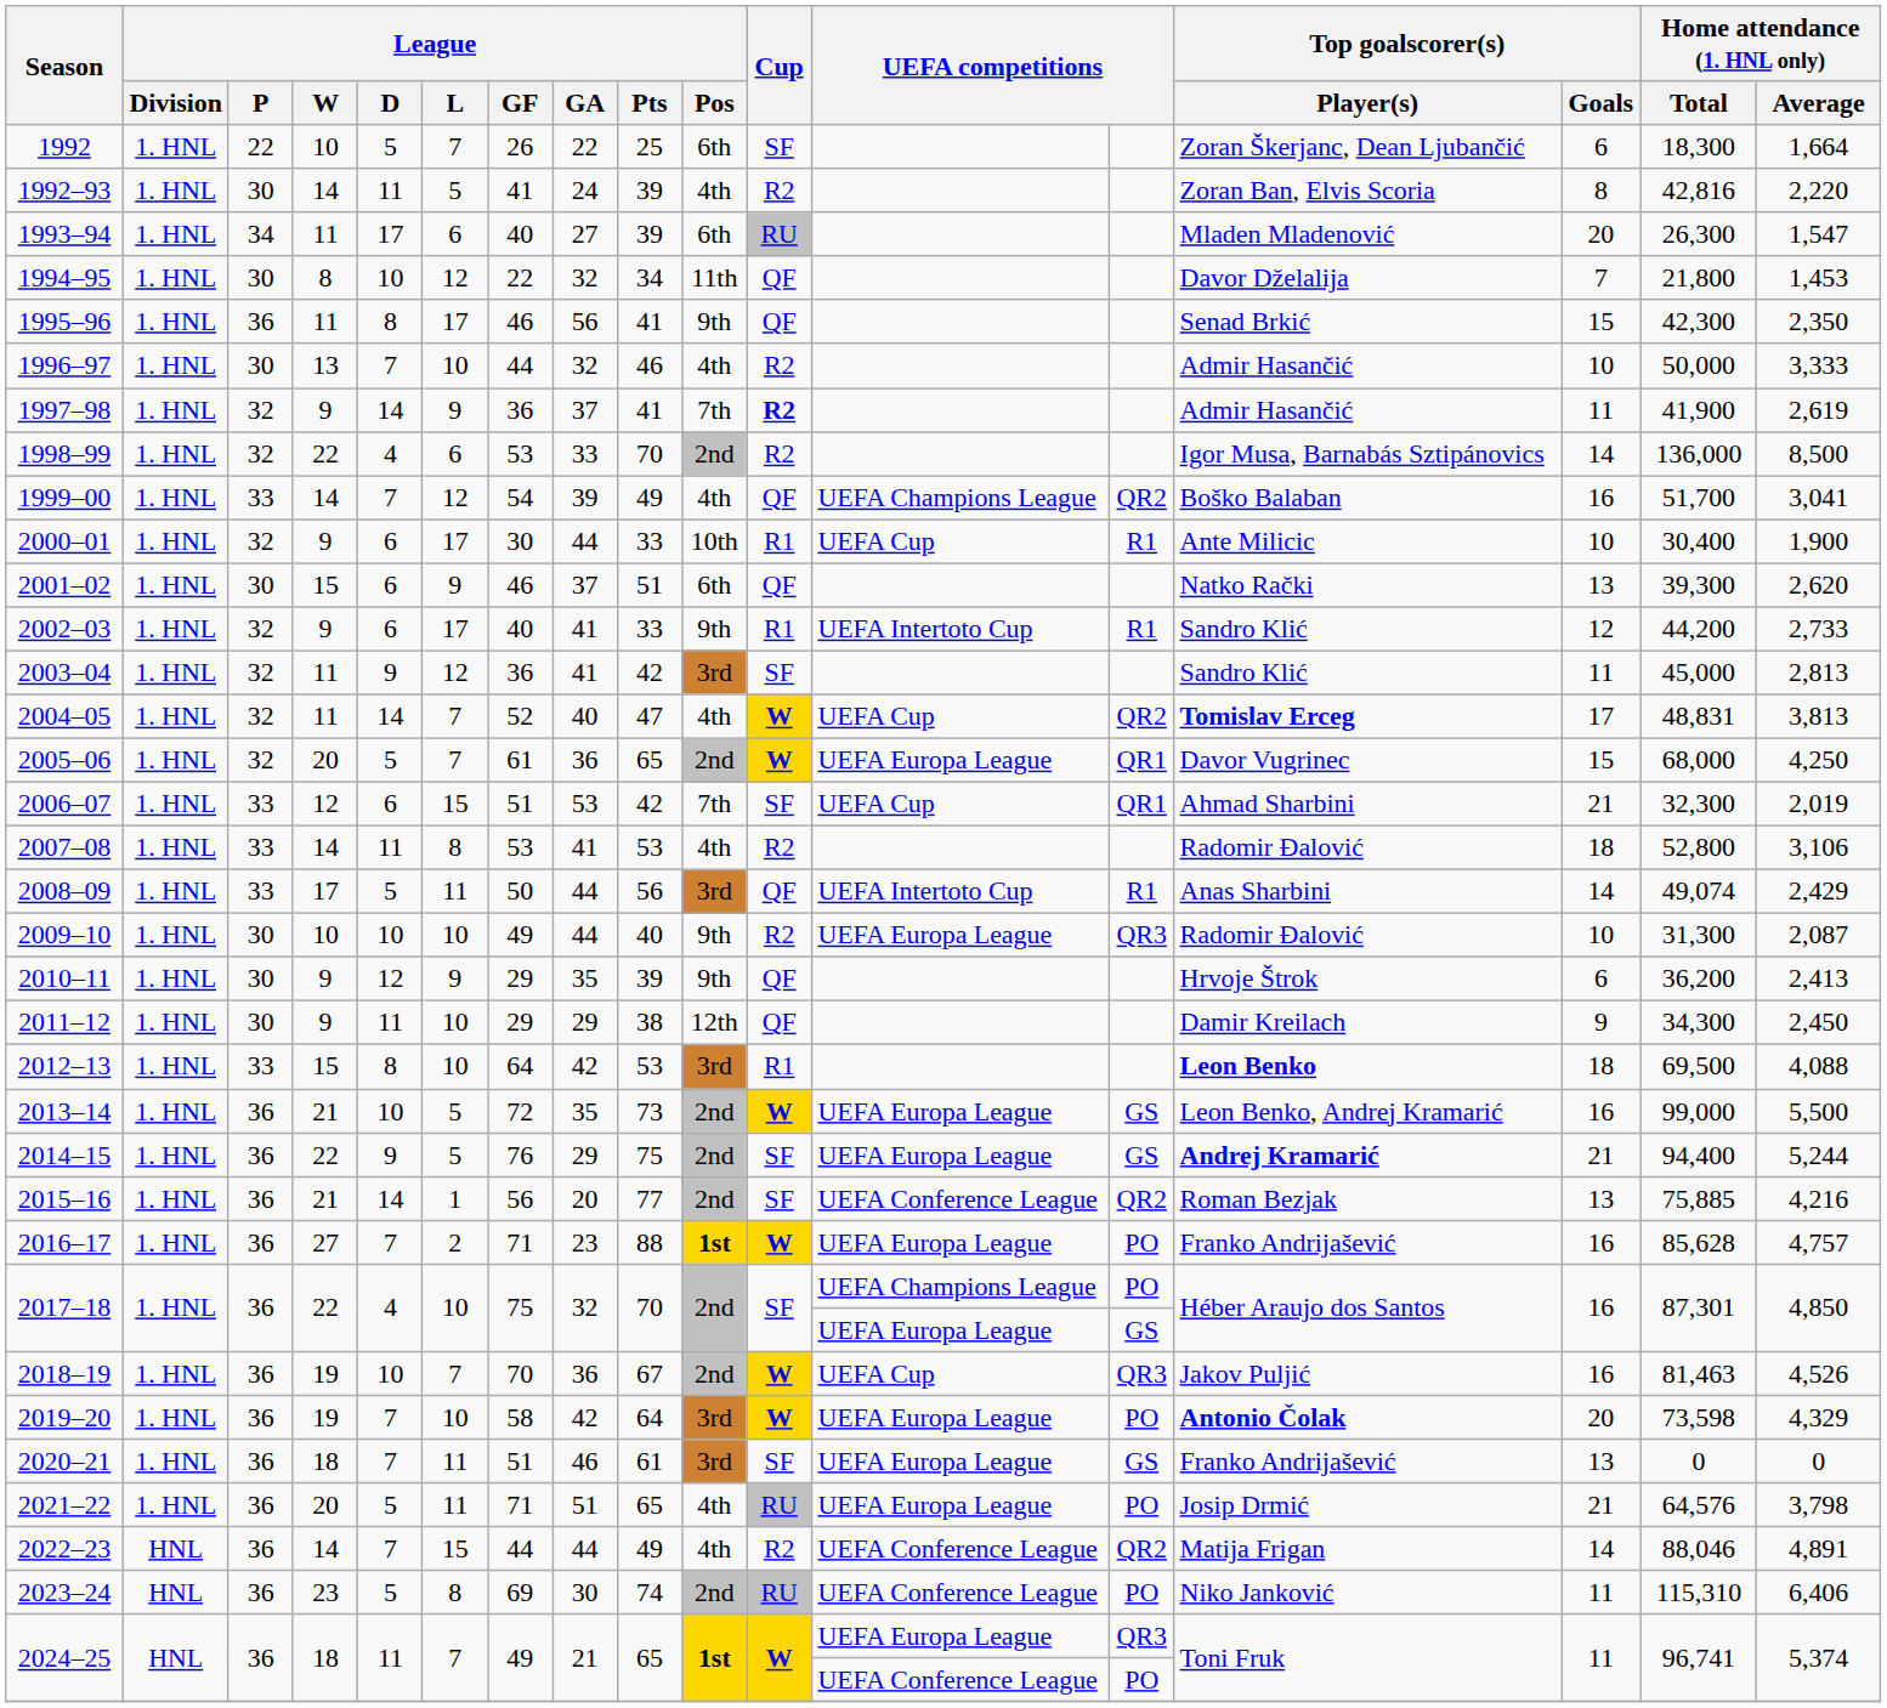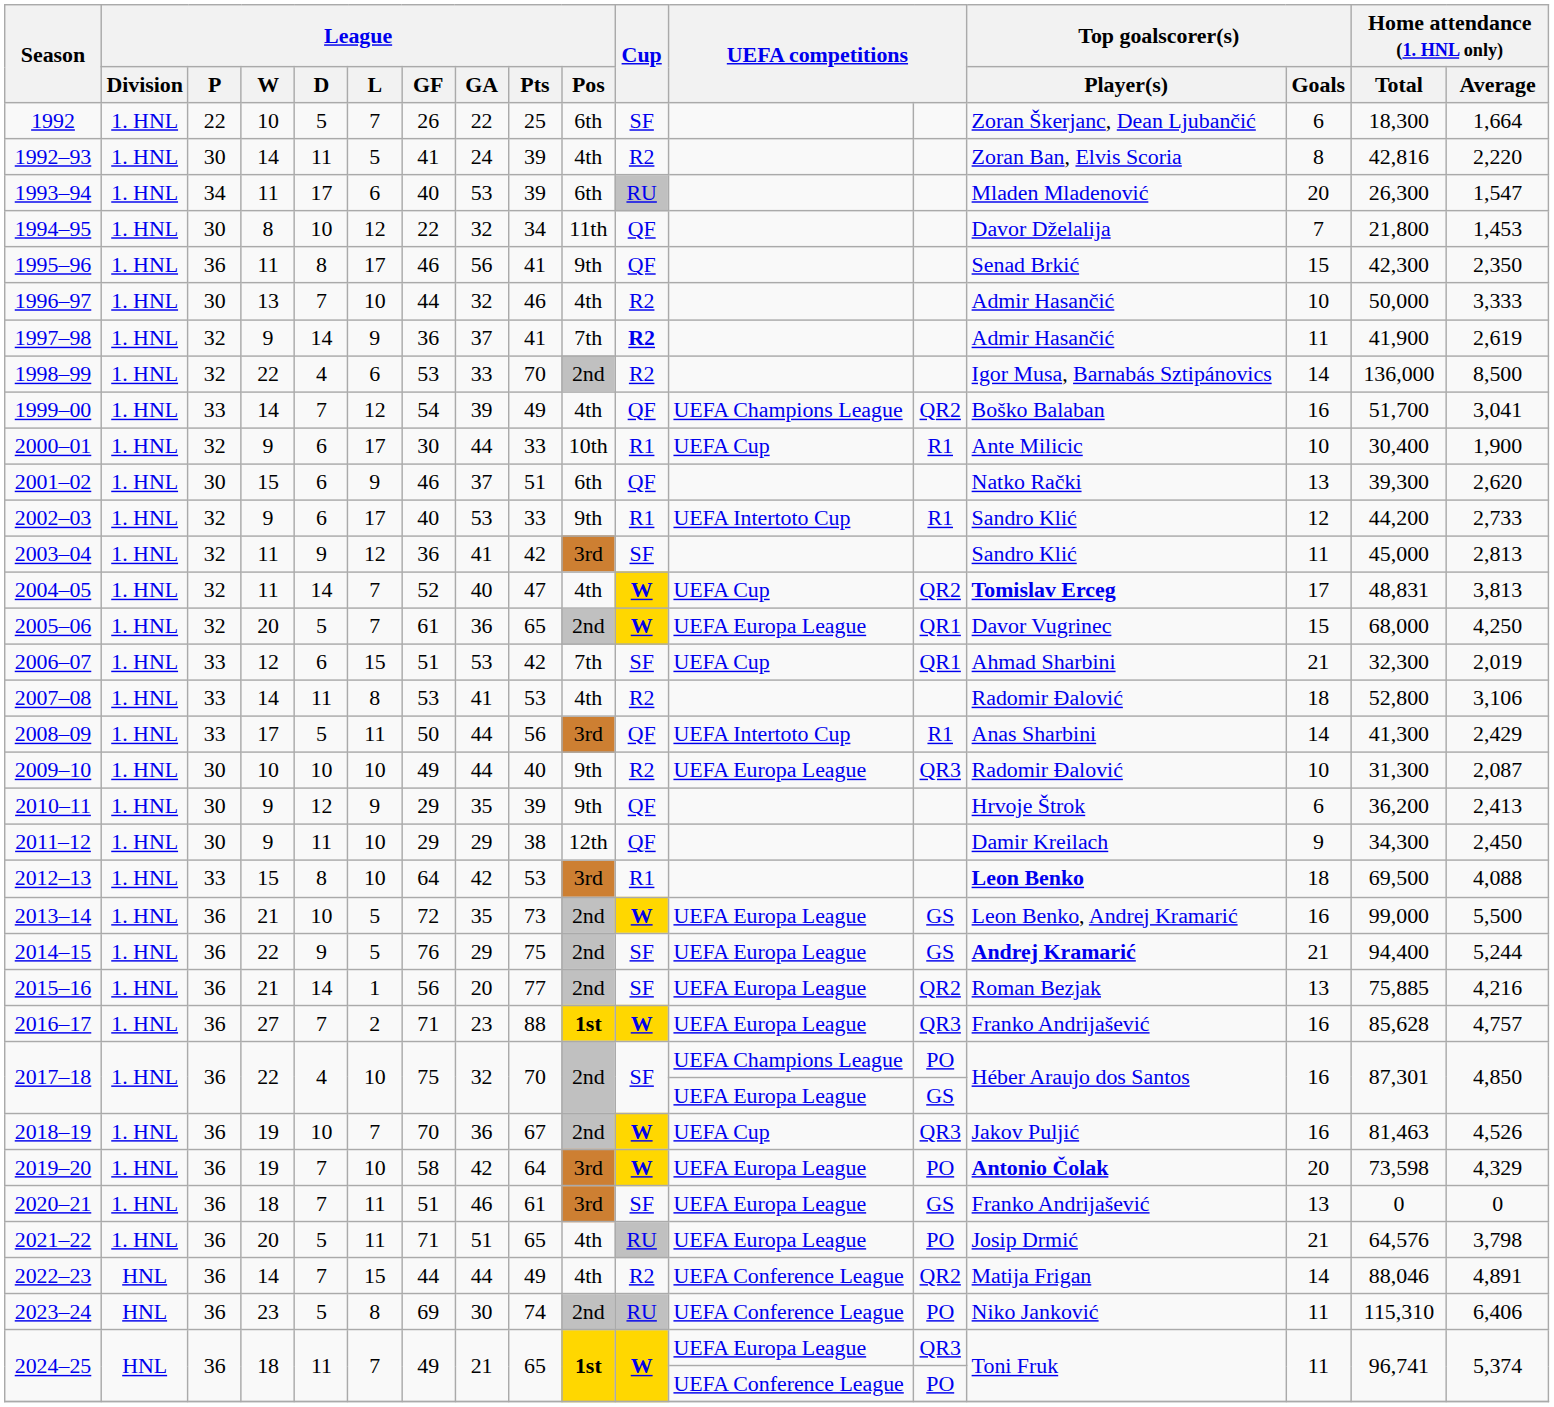1993–94 | League / GA: 27 -> 53
2002–03 | League / GA: 41 -> 53
2008–09 | Home attendance (1. HNL only) / Total: 49,074 -> 41,300
2015–16 | column 12: UEFA Conference League -> UEFA Europa League
2016–17 | column 13: PO -> QR3
